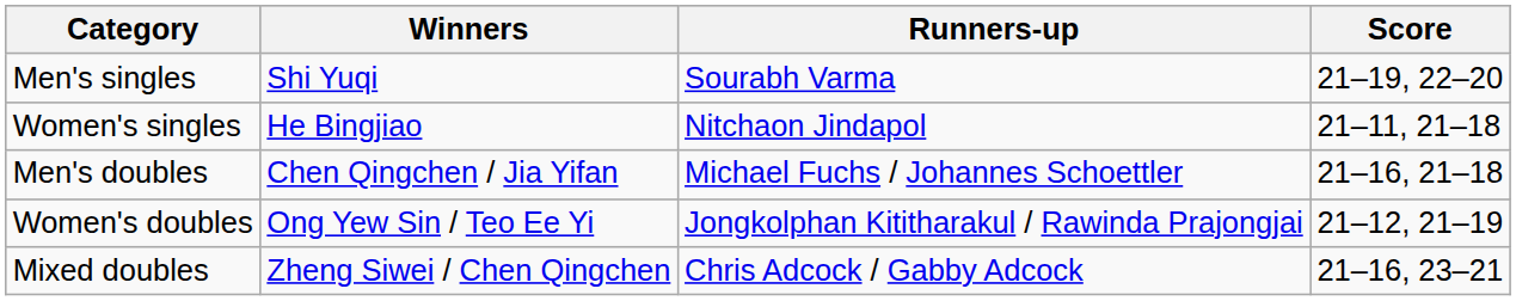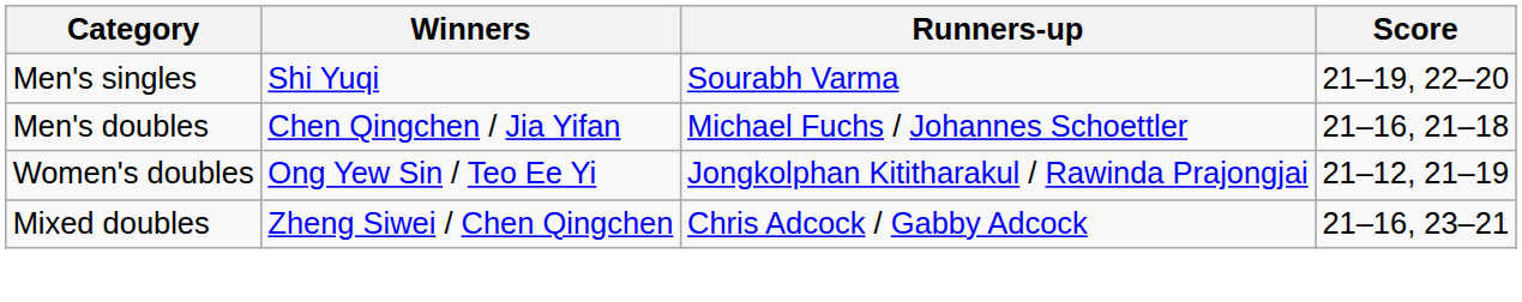- row: Women's singles | He Bingjiao | Nitchaon Jindapol | 21–11, 21–18
